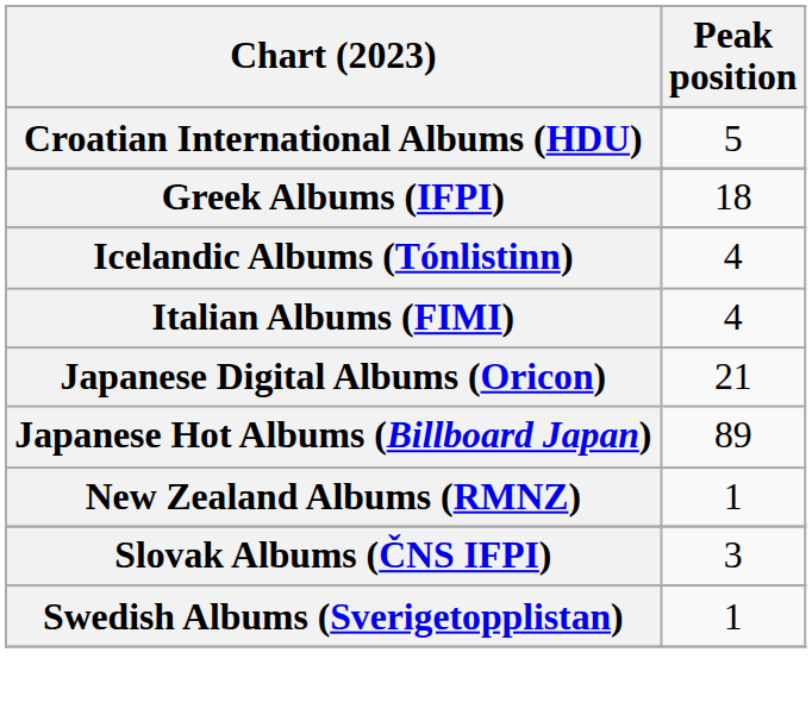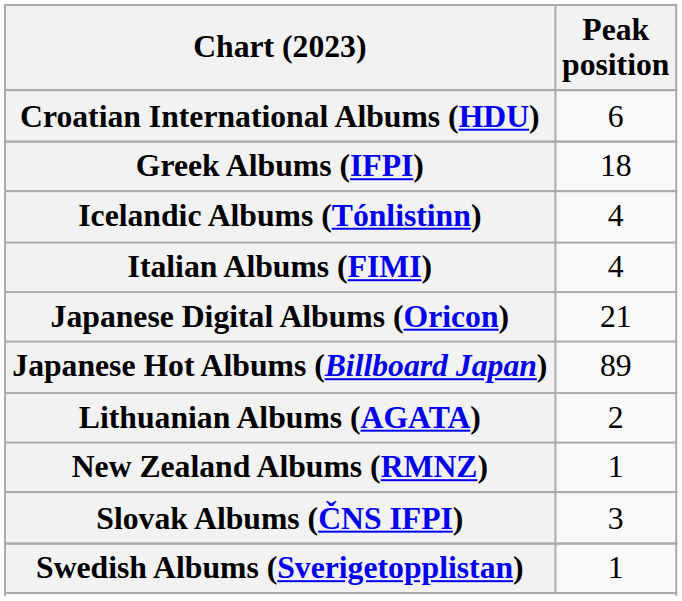Croatian International Albums (HDU) | Peak position: 5 -> 6
+ row: Lithuanian Albums (AGATA) | 2
